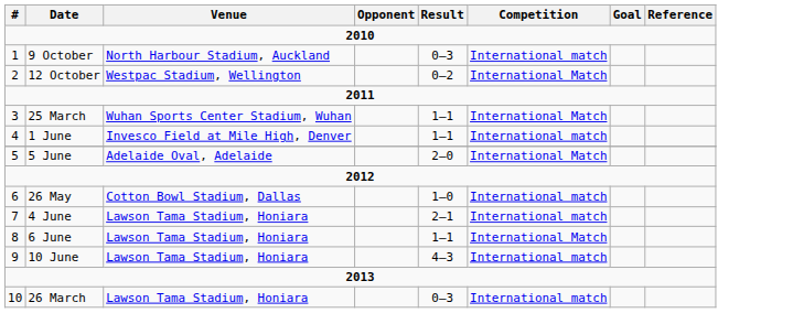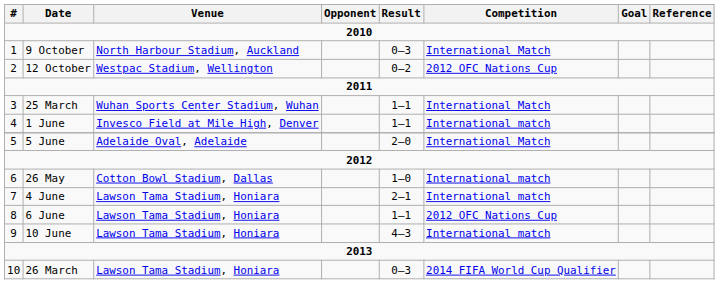9 October | Competition: International match -> International Match
12 October | Competition: International Match -> 2012 OFC Nations Cup
6 June | Competition: International Match -> 2012 OFC Nations Cup
26 March | Competition: International match -> 2014 FIFA World Cup Qualifier
